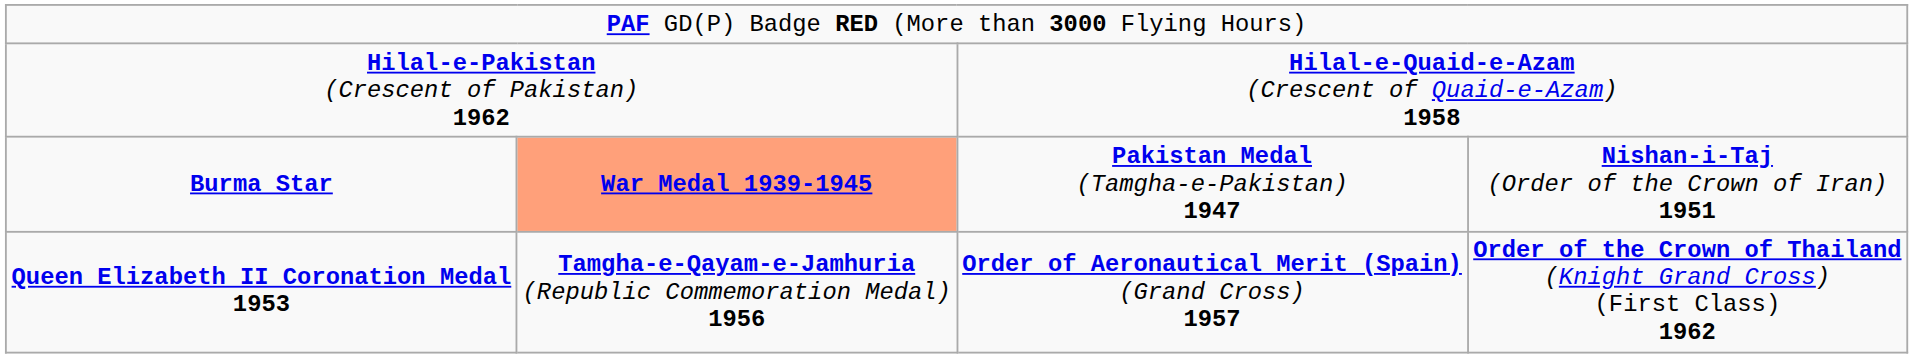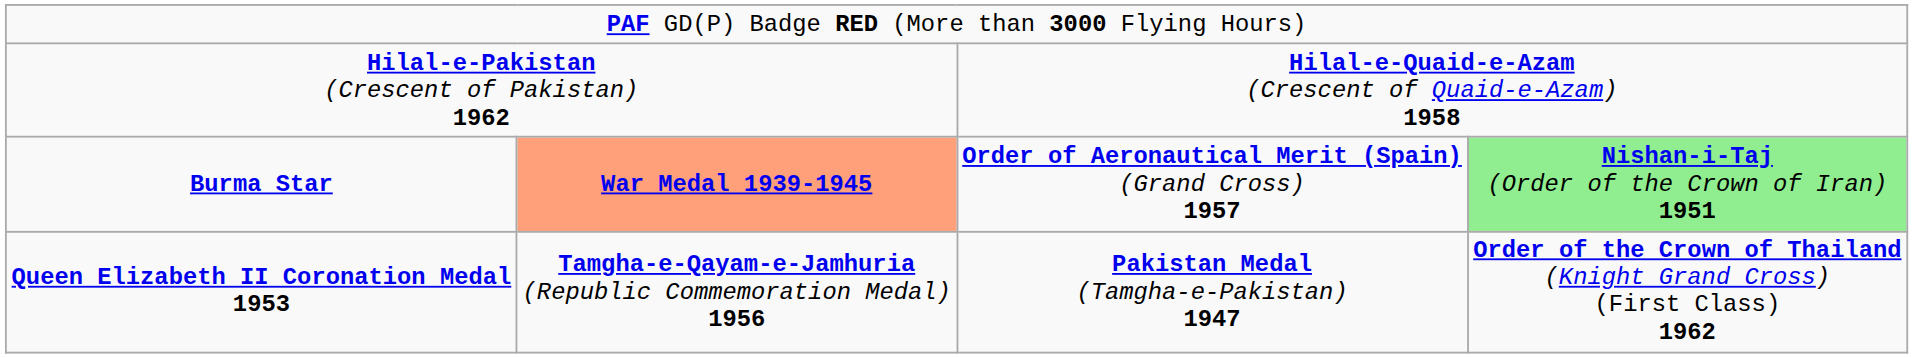Burma Star | column 3: Pakistan Medal (Tamgha-e-Pakistan) 1947 -> Order of Aeronautical Merit (Spain) (Grand Cross) 1957
Burma Star | column 4: no background -> lightgreen background
Queen Elizabeth II Coronation Medal 1953 | column 3: Order of Aeronautical Merit (Spain) (Grand Cross) 1957 -> Pakistan Medal (Tamgha-e-Pakistan) 1947
